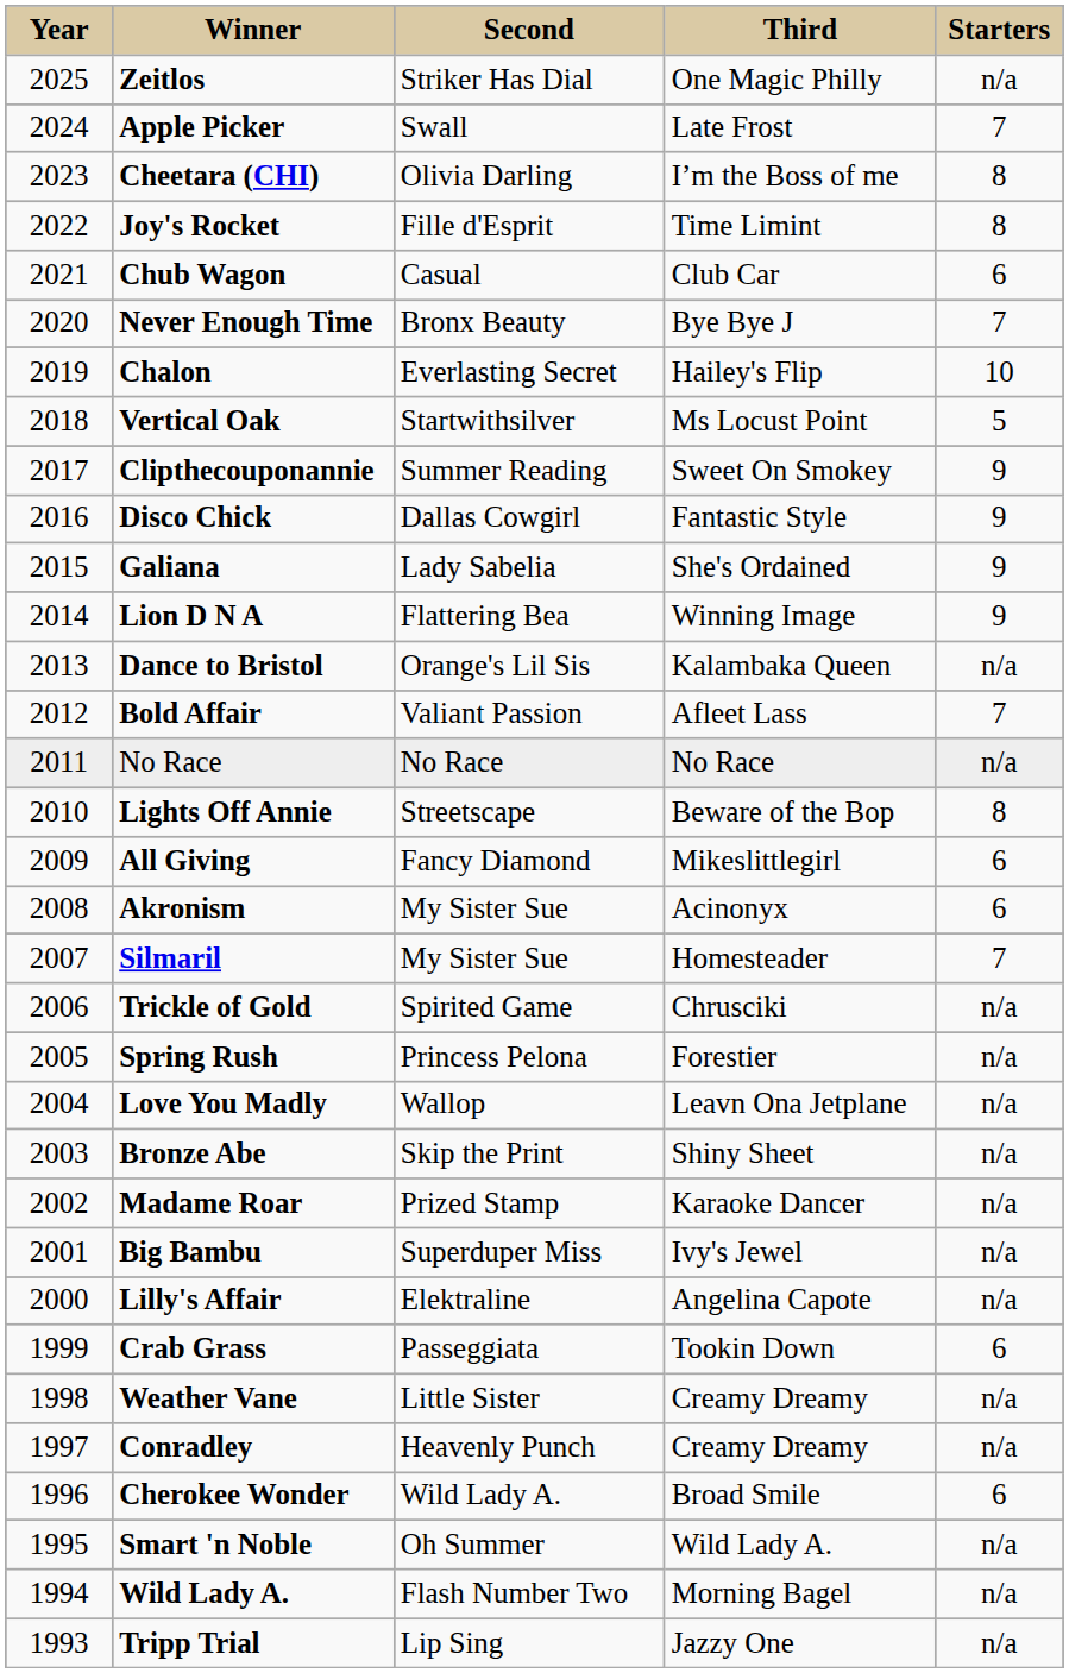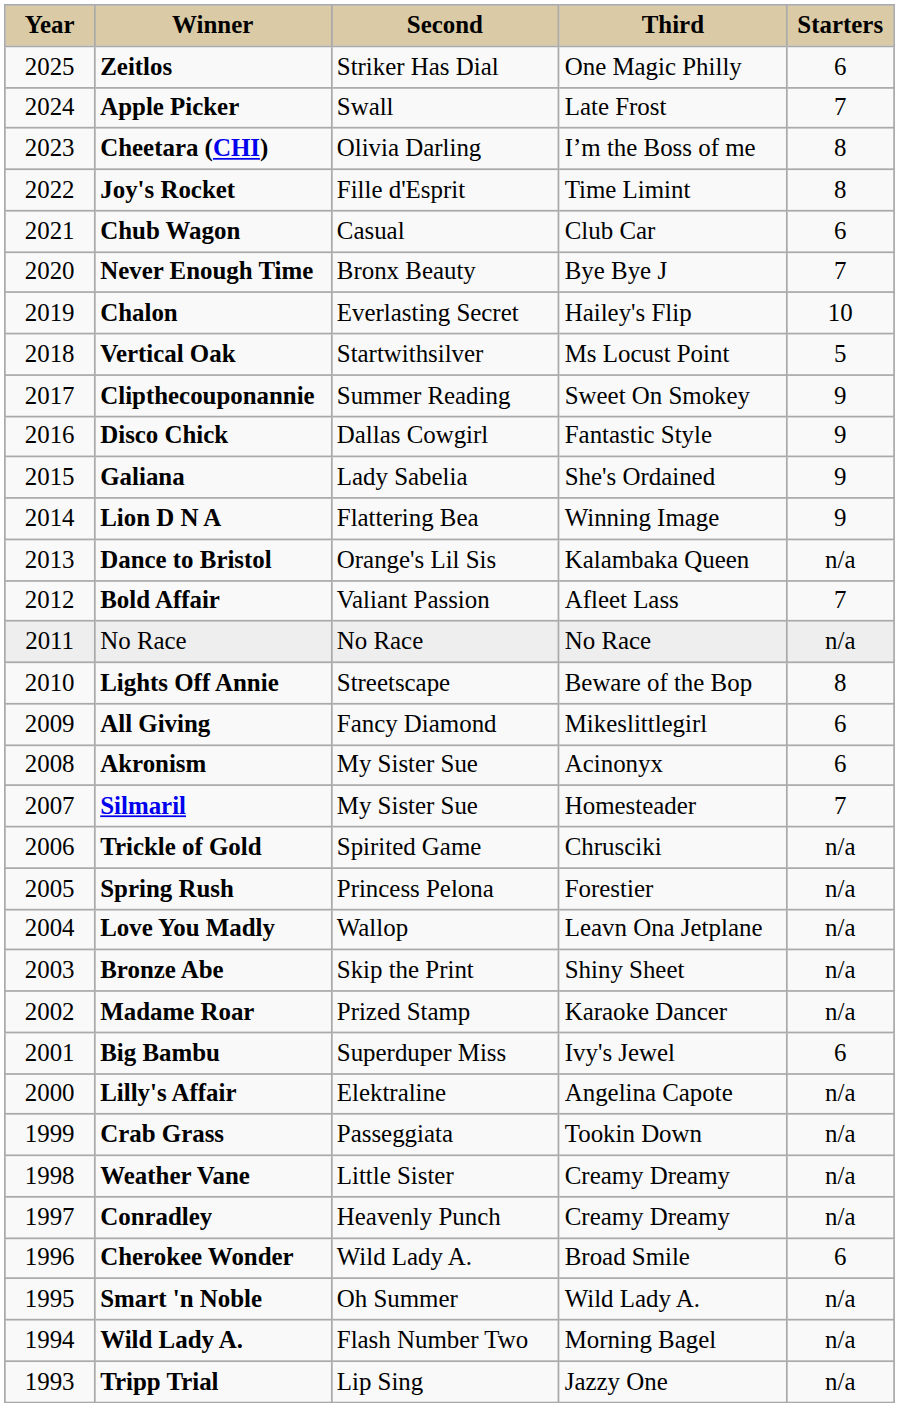Zeitlos | column 5: n/a -> 6
Big Bambu | column 5: n/a -> 6
Crab Grass | column 5: 6 -> n/a
